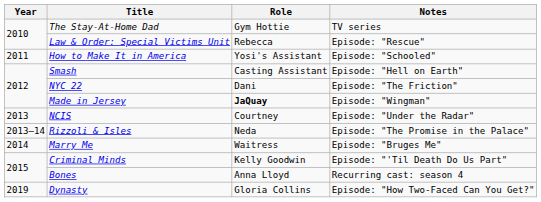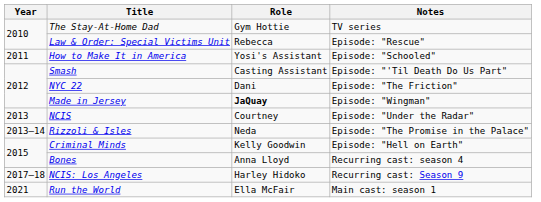Smash | Notes: Episode: "Hell on Earth" -> Episode: "'Til Death Do Us Part"
- row: 2014 | Marry Me | Waitress | Episode: "Bruges Me"
Criminal Minds | Notes: Episode: "'Til Death Do Us Part" -> Episode: "Hell on Earth"
+ row: 2017–18 | NCIS: Los Angeles | Harley Hidoko | Recurring cast: Season 9
- row: 2019 | Dynasty | Gloria Collins | Episode: "How Two-Faced Can You Get?"
+ row: 2021 | Run the World | Ella McFair | Main cast: season 1
